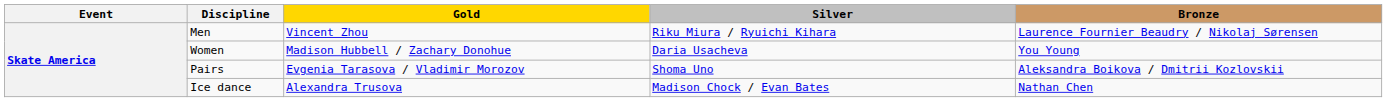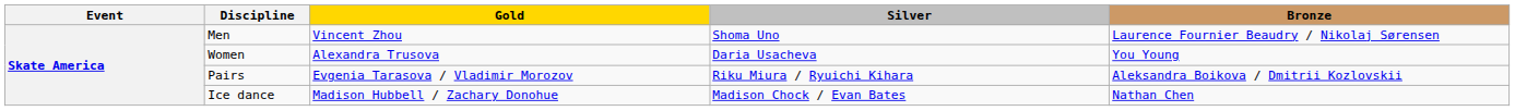Men | Silver: Riku Miura / Ryuichi Kihara -> Shoma Uno
Women | Gold: Madison Hubbell / Zachary Donohue -> Alexandra Trusova
Pairs | Silver: Shoma Uno -> Riku Miura / Ryuichi Kihara
Ice dance | Gold: Alexandra Trusova -> Madison Hubbell / Zachary Donohue
